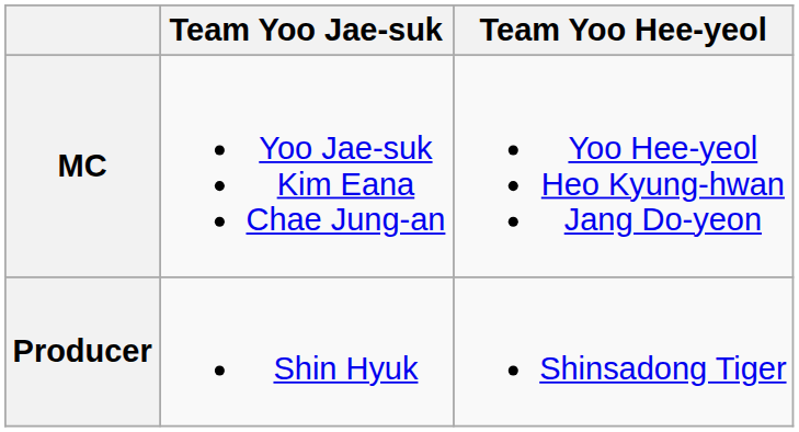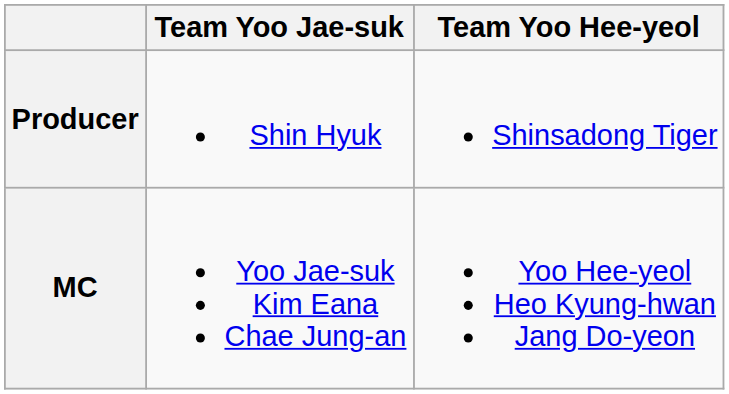rows swapped: MC <-> Producer
